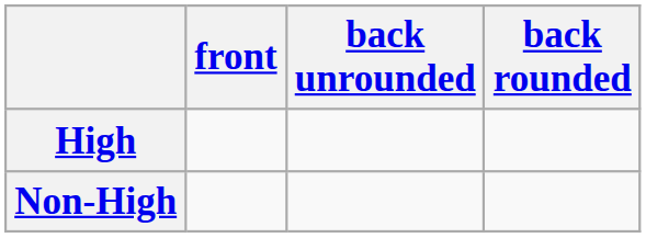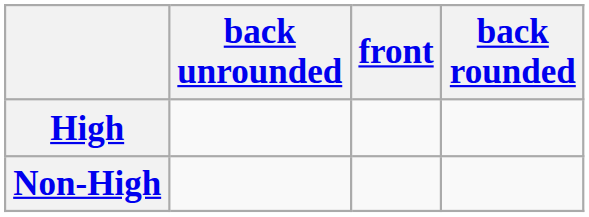columns swapped: front <-> back unrounded
